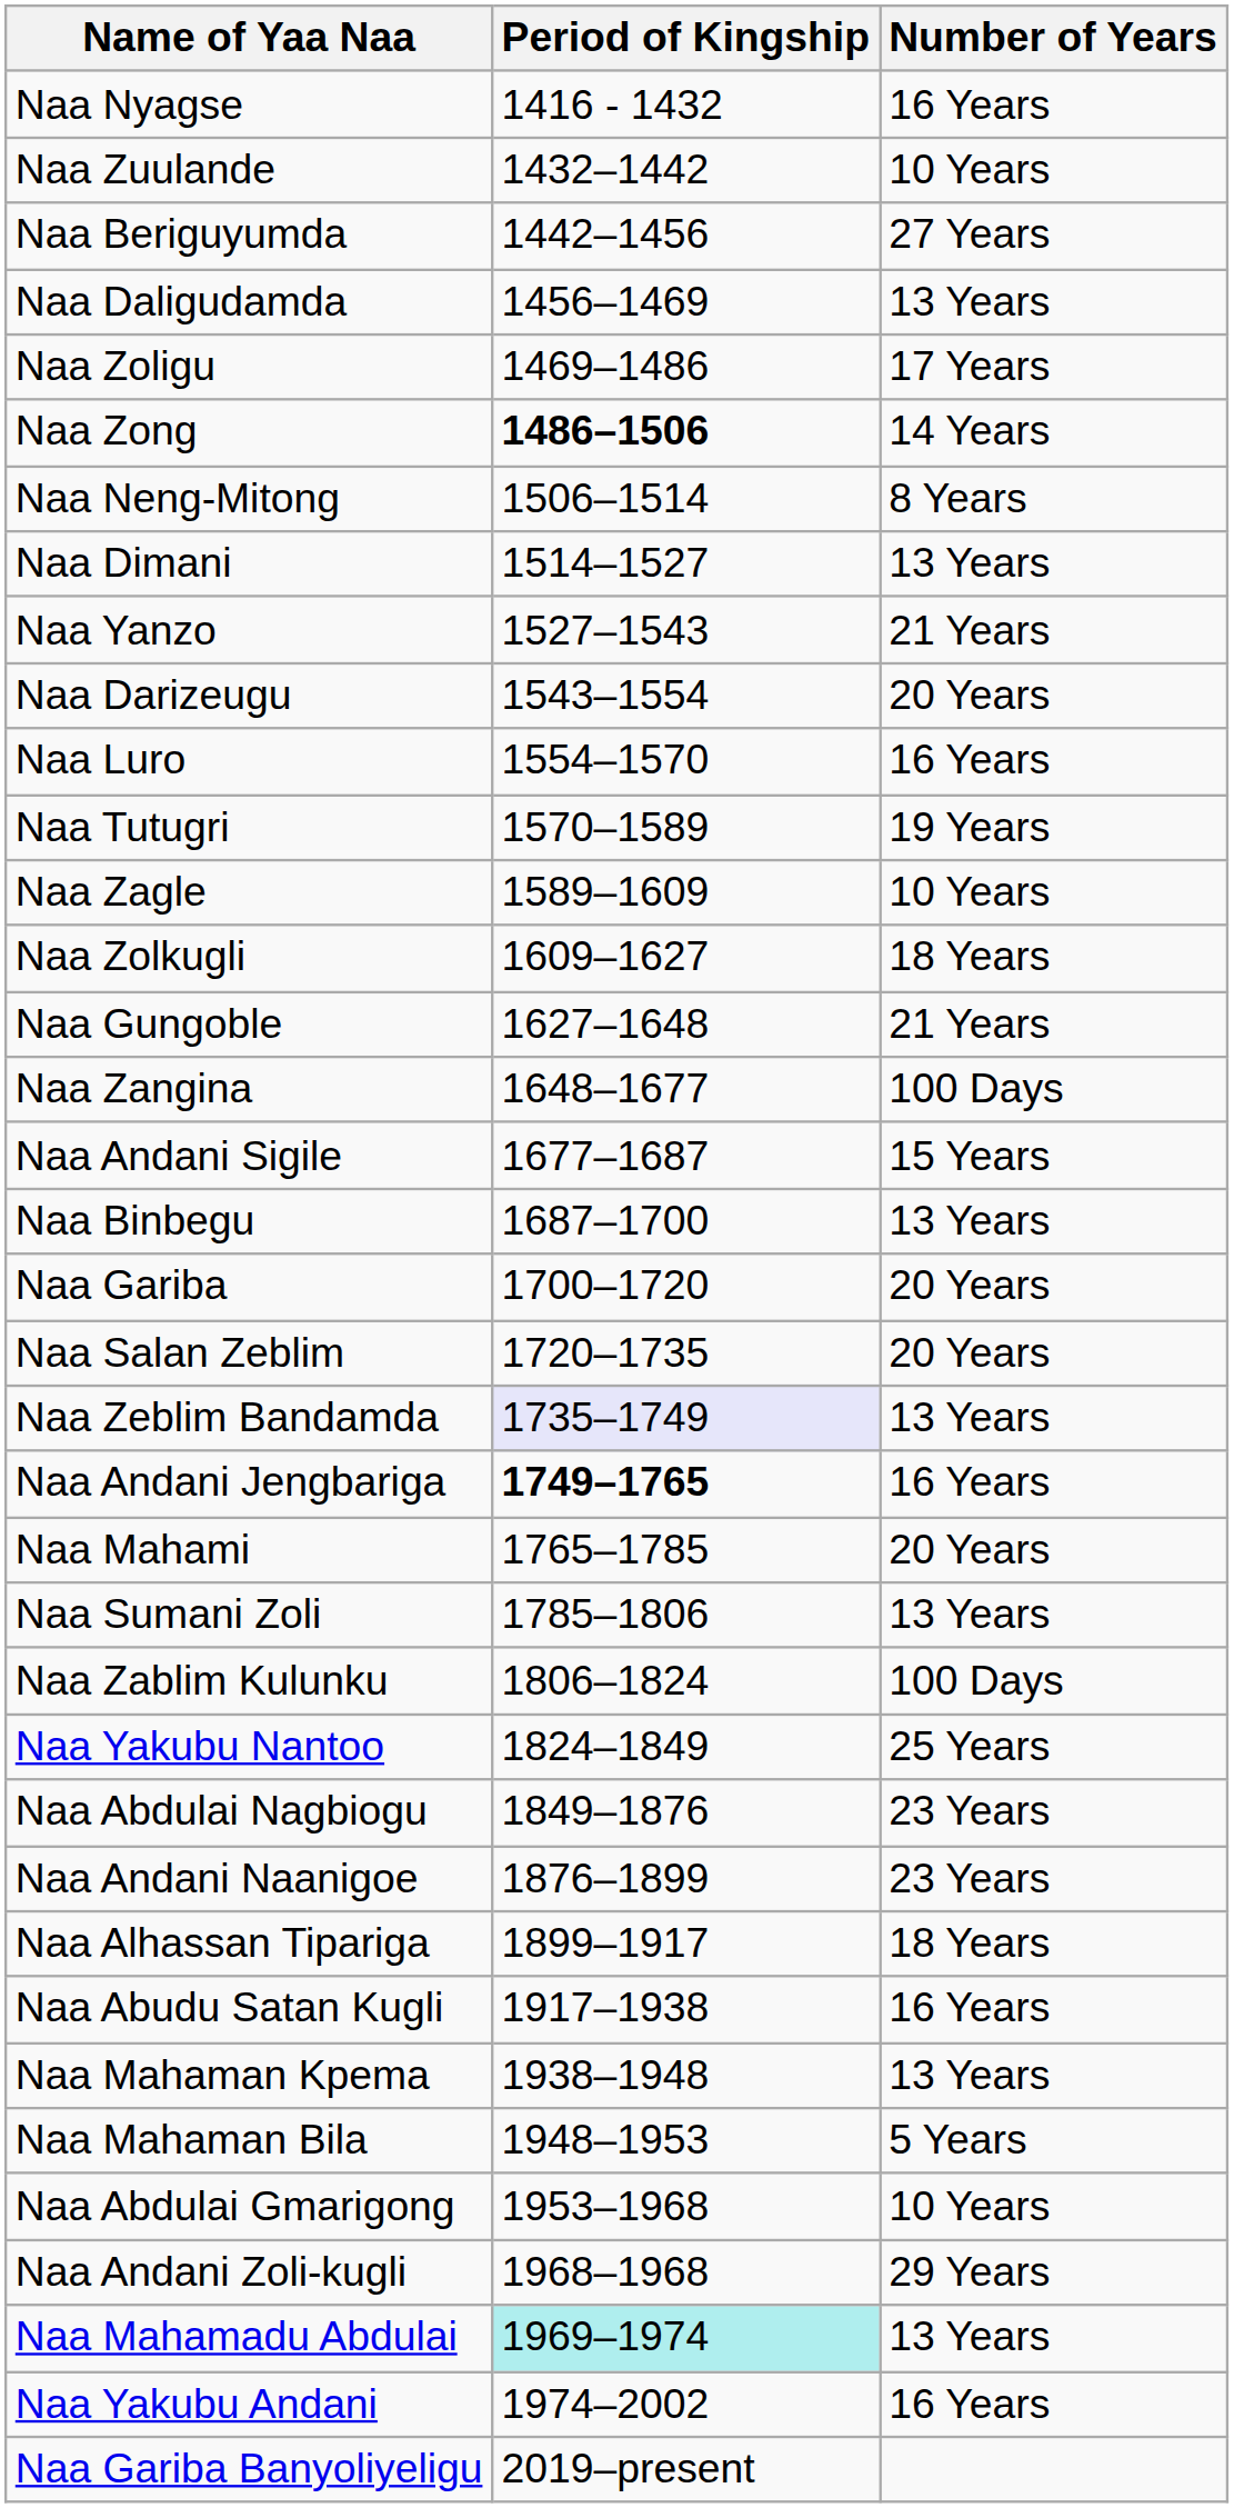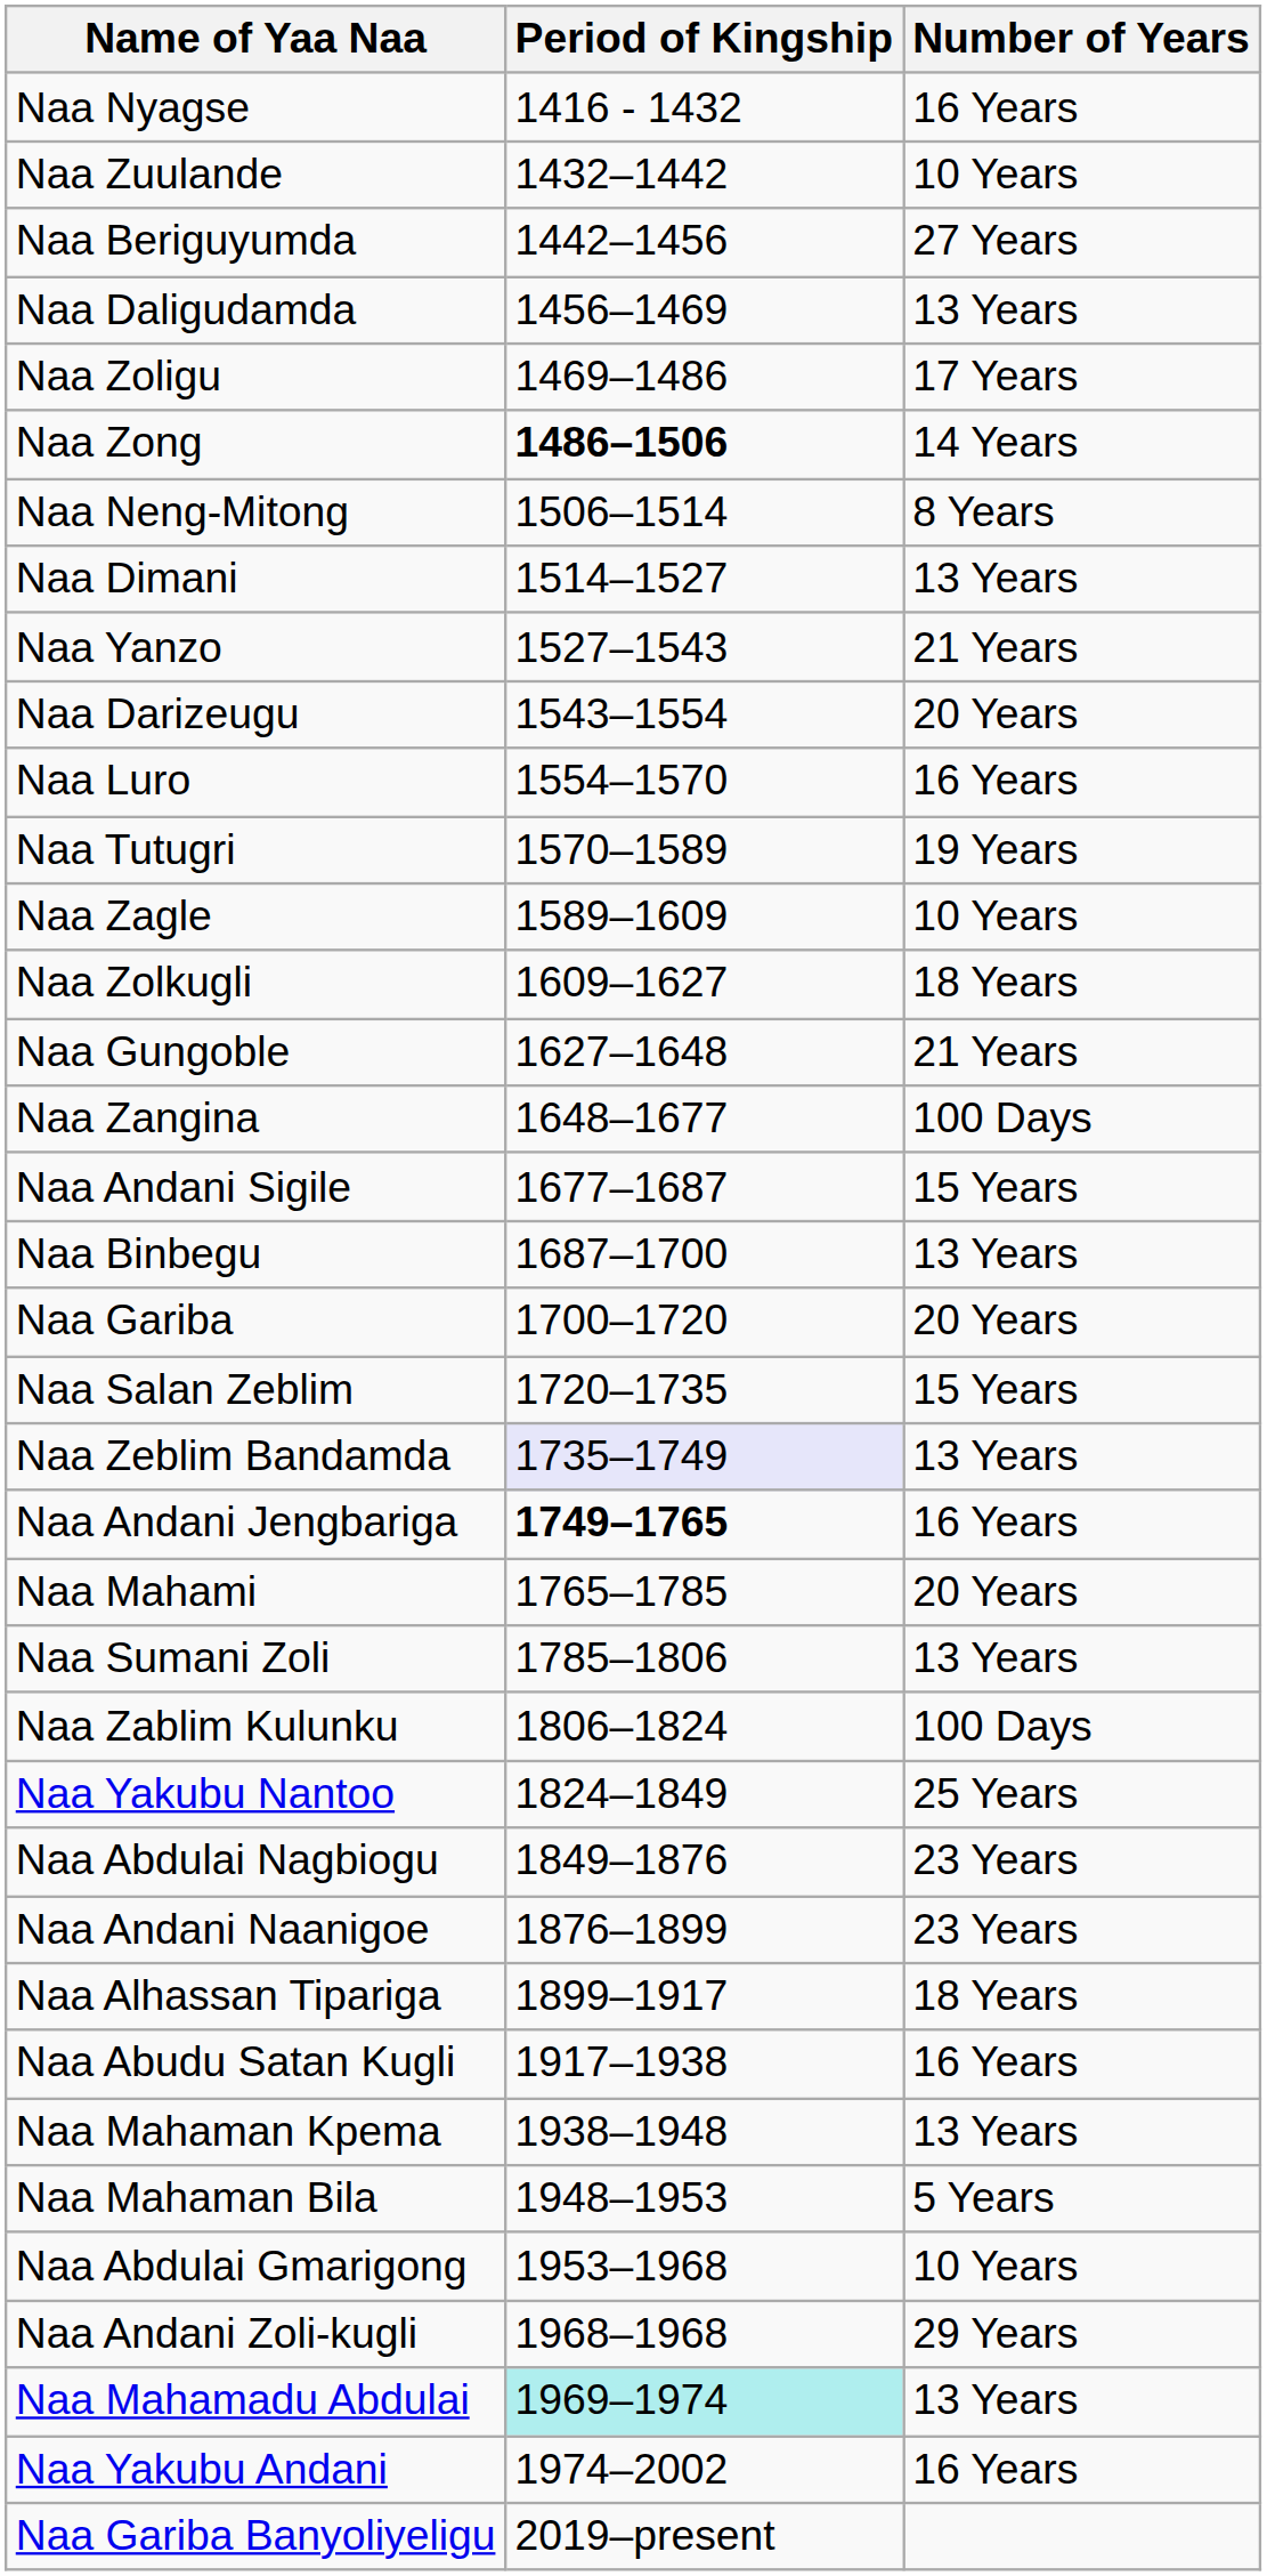Naa Salan Zeblim | Number of Years: 20 Years -> 15 Years
